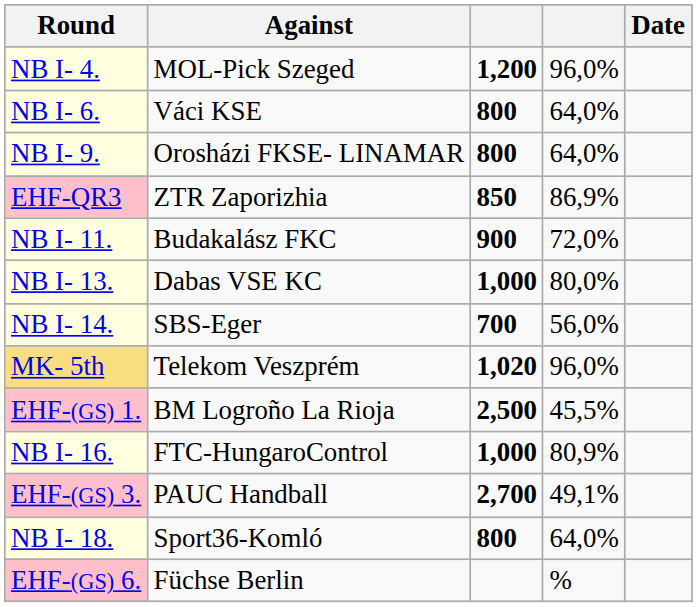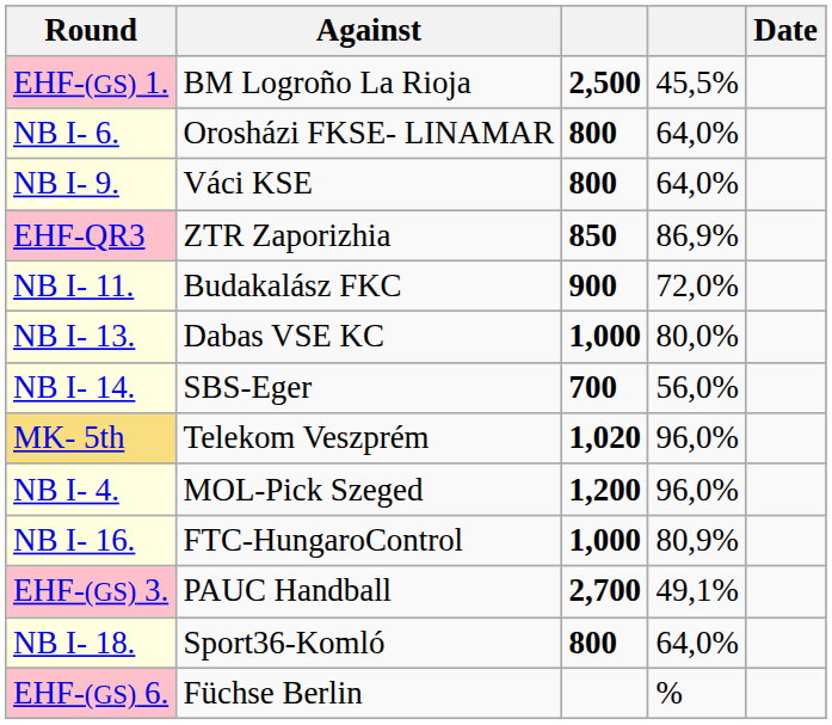rows swapped: NB I- 4. <-> EHF-(GS) 1.
NB I- 6. | Against: Váci KSE -> Orosházi FKSE- LINAMAR
NB I- 9. | Against: Orosházi FKSE- LINAMAR -> Váci KSE
